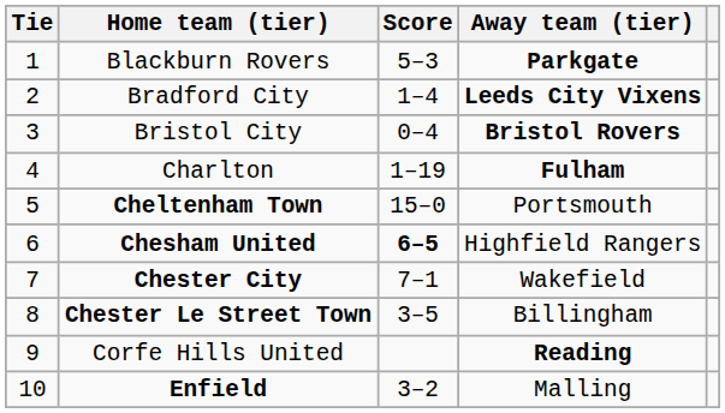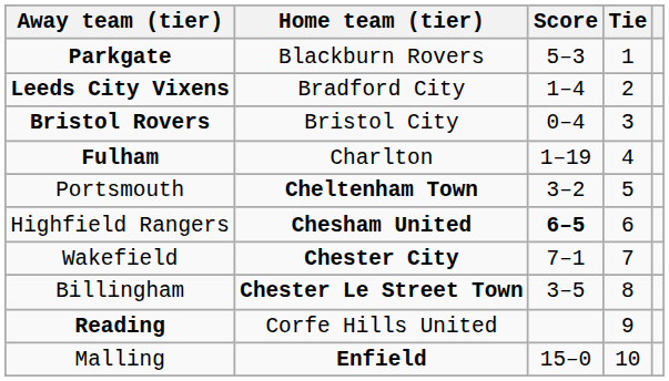columns swapped: Tie <-> Away team (tier)
Cheltenham Town | Score: 15–0 -> 3–2
Enfield | Score: 3–2 -> 15–0
